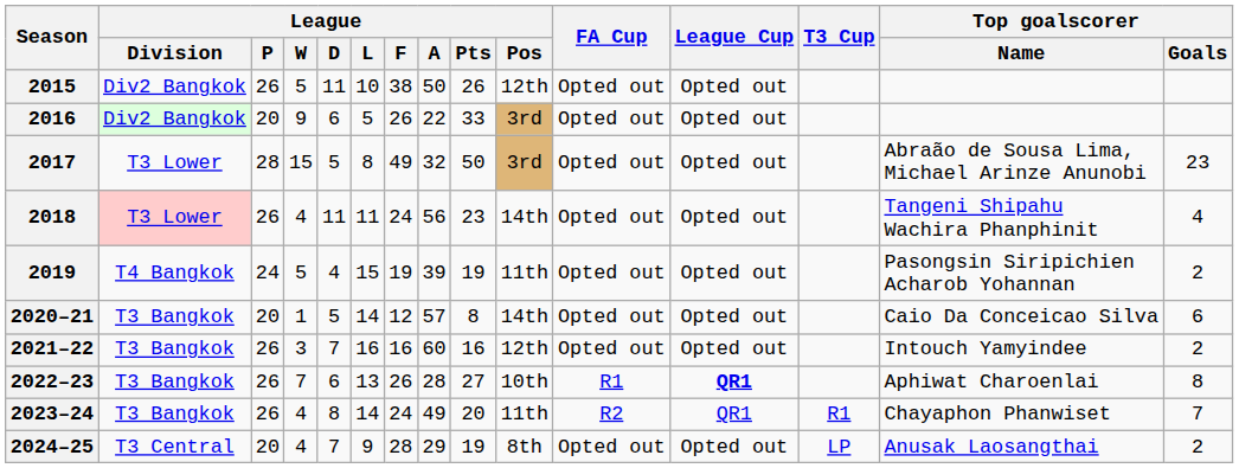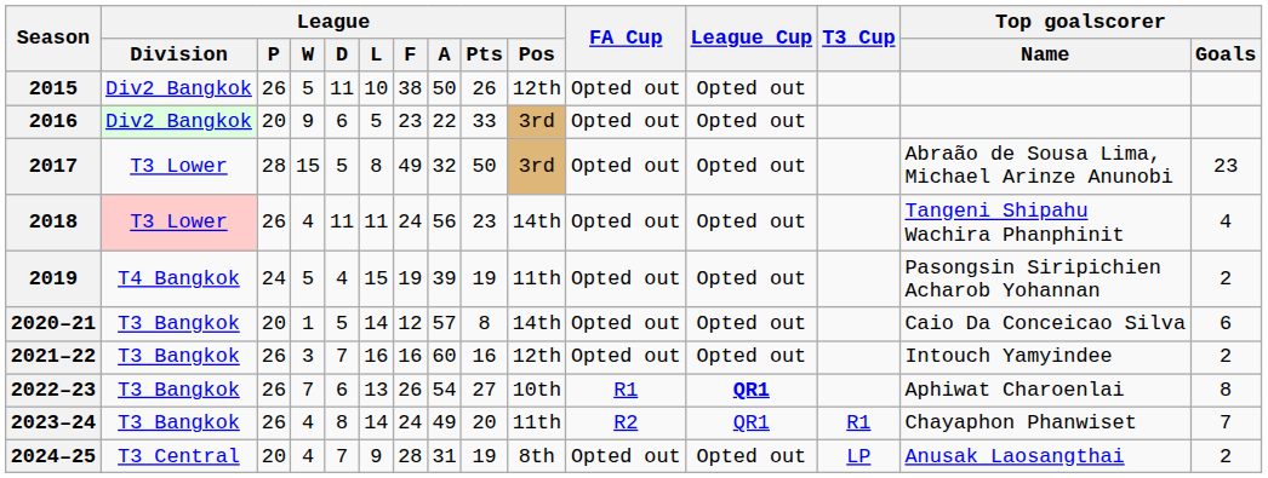2016 | League / F: 26 -> 23
2022–23 | League / A: 28 -> 54
2024–25 | League / A: 29 -> 31
